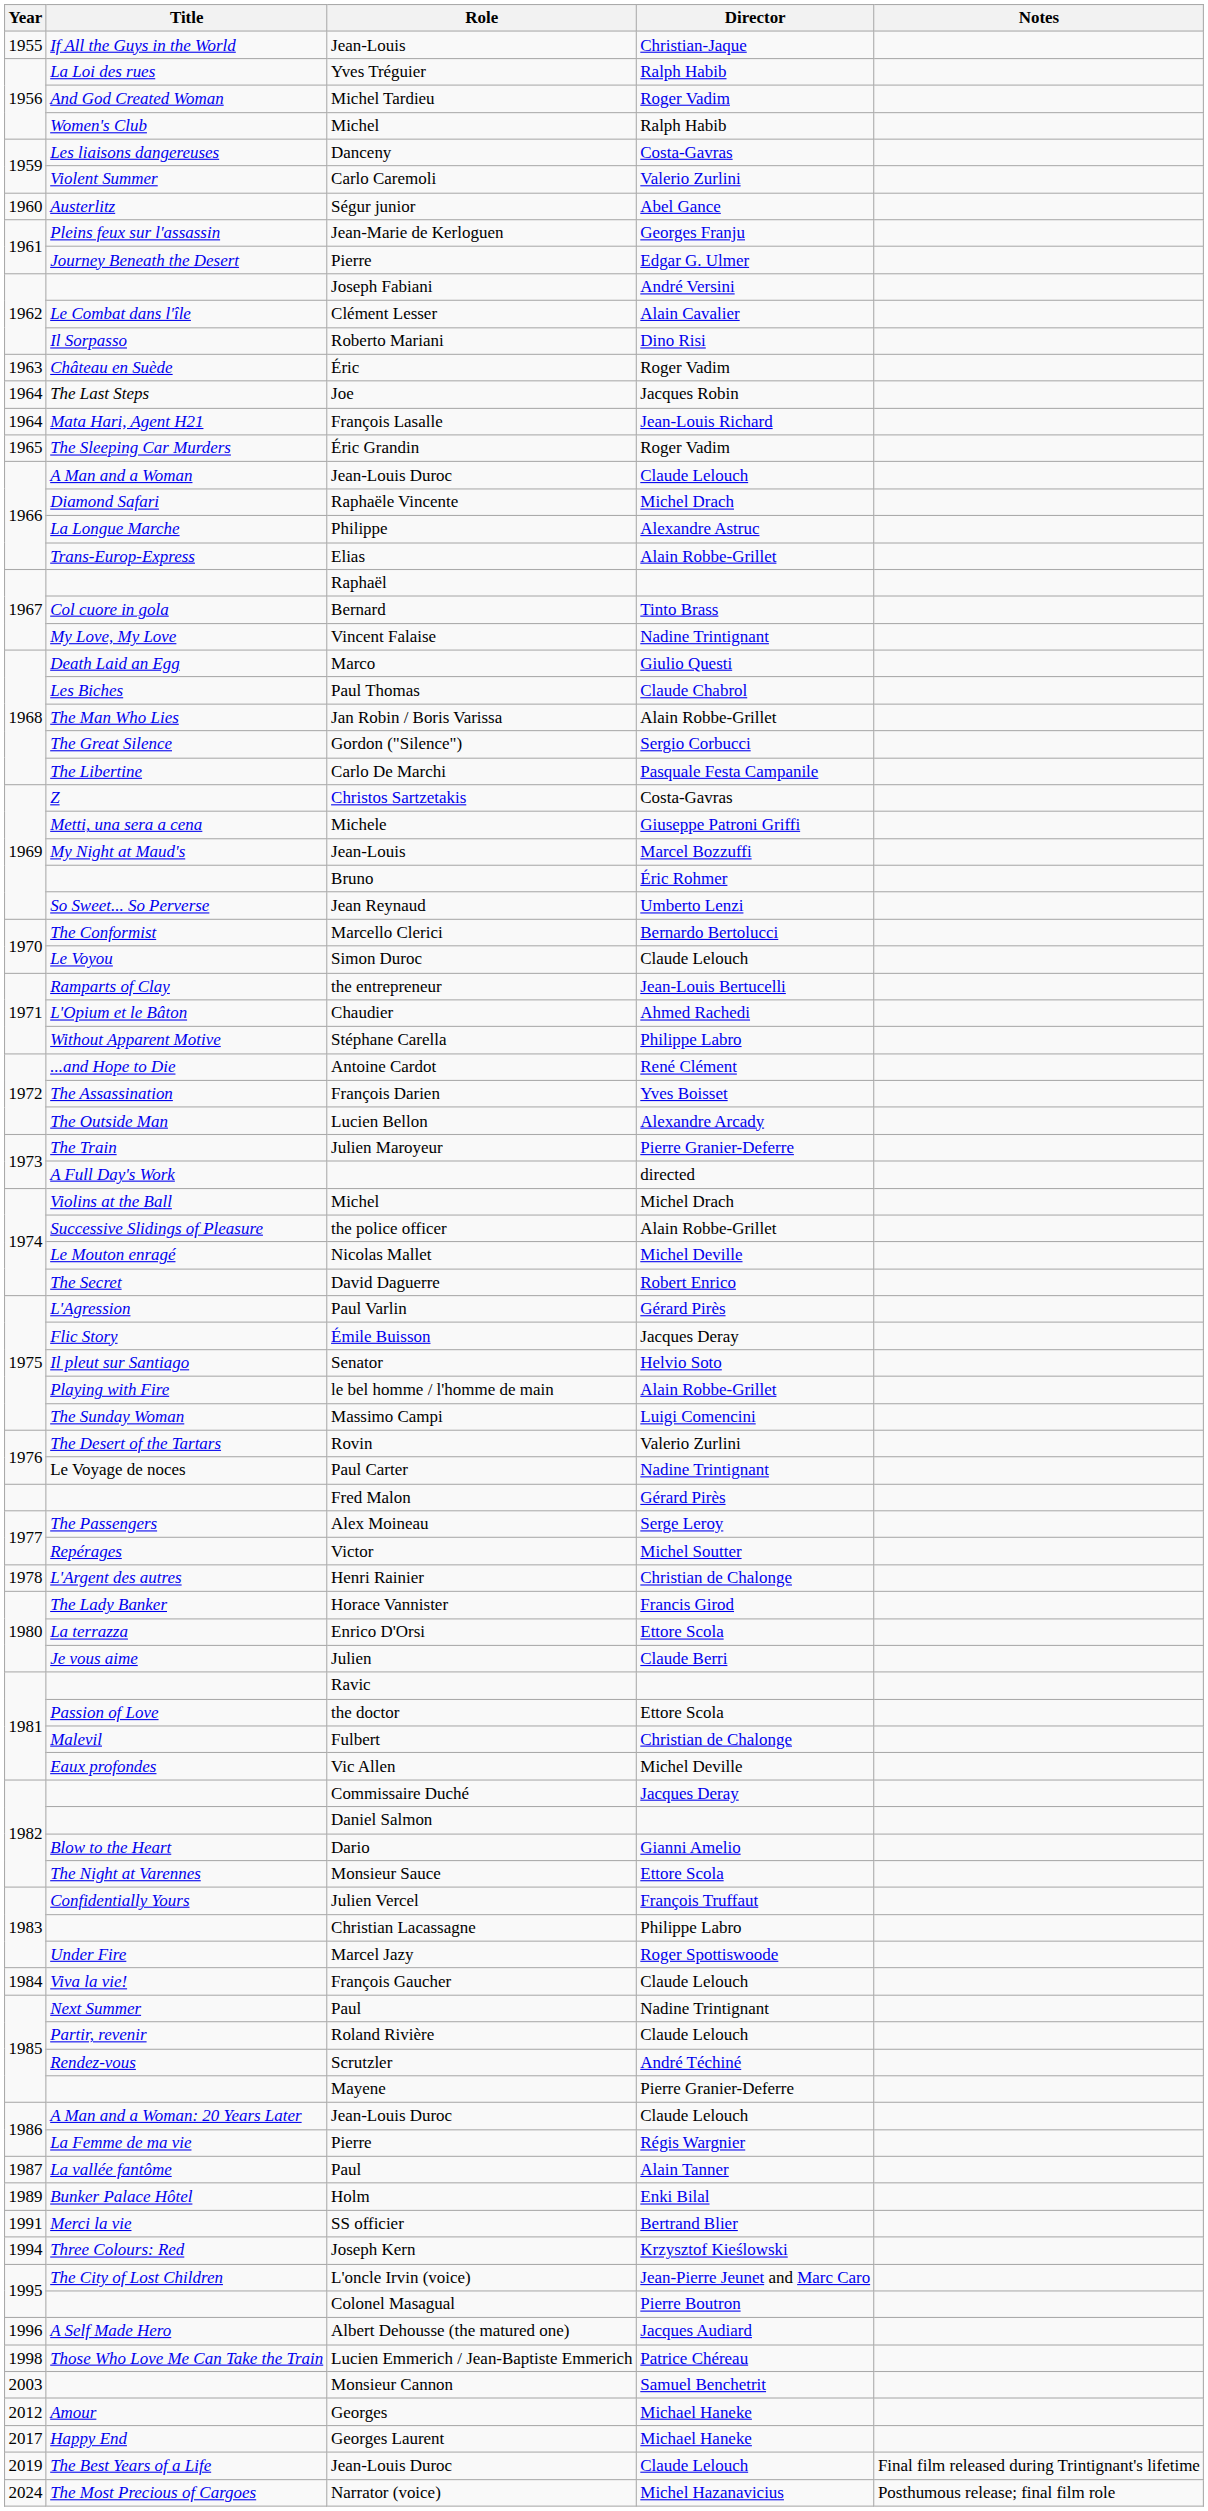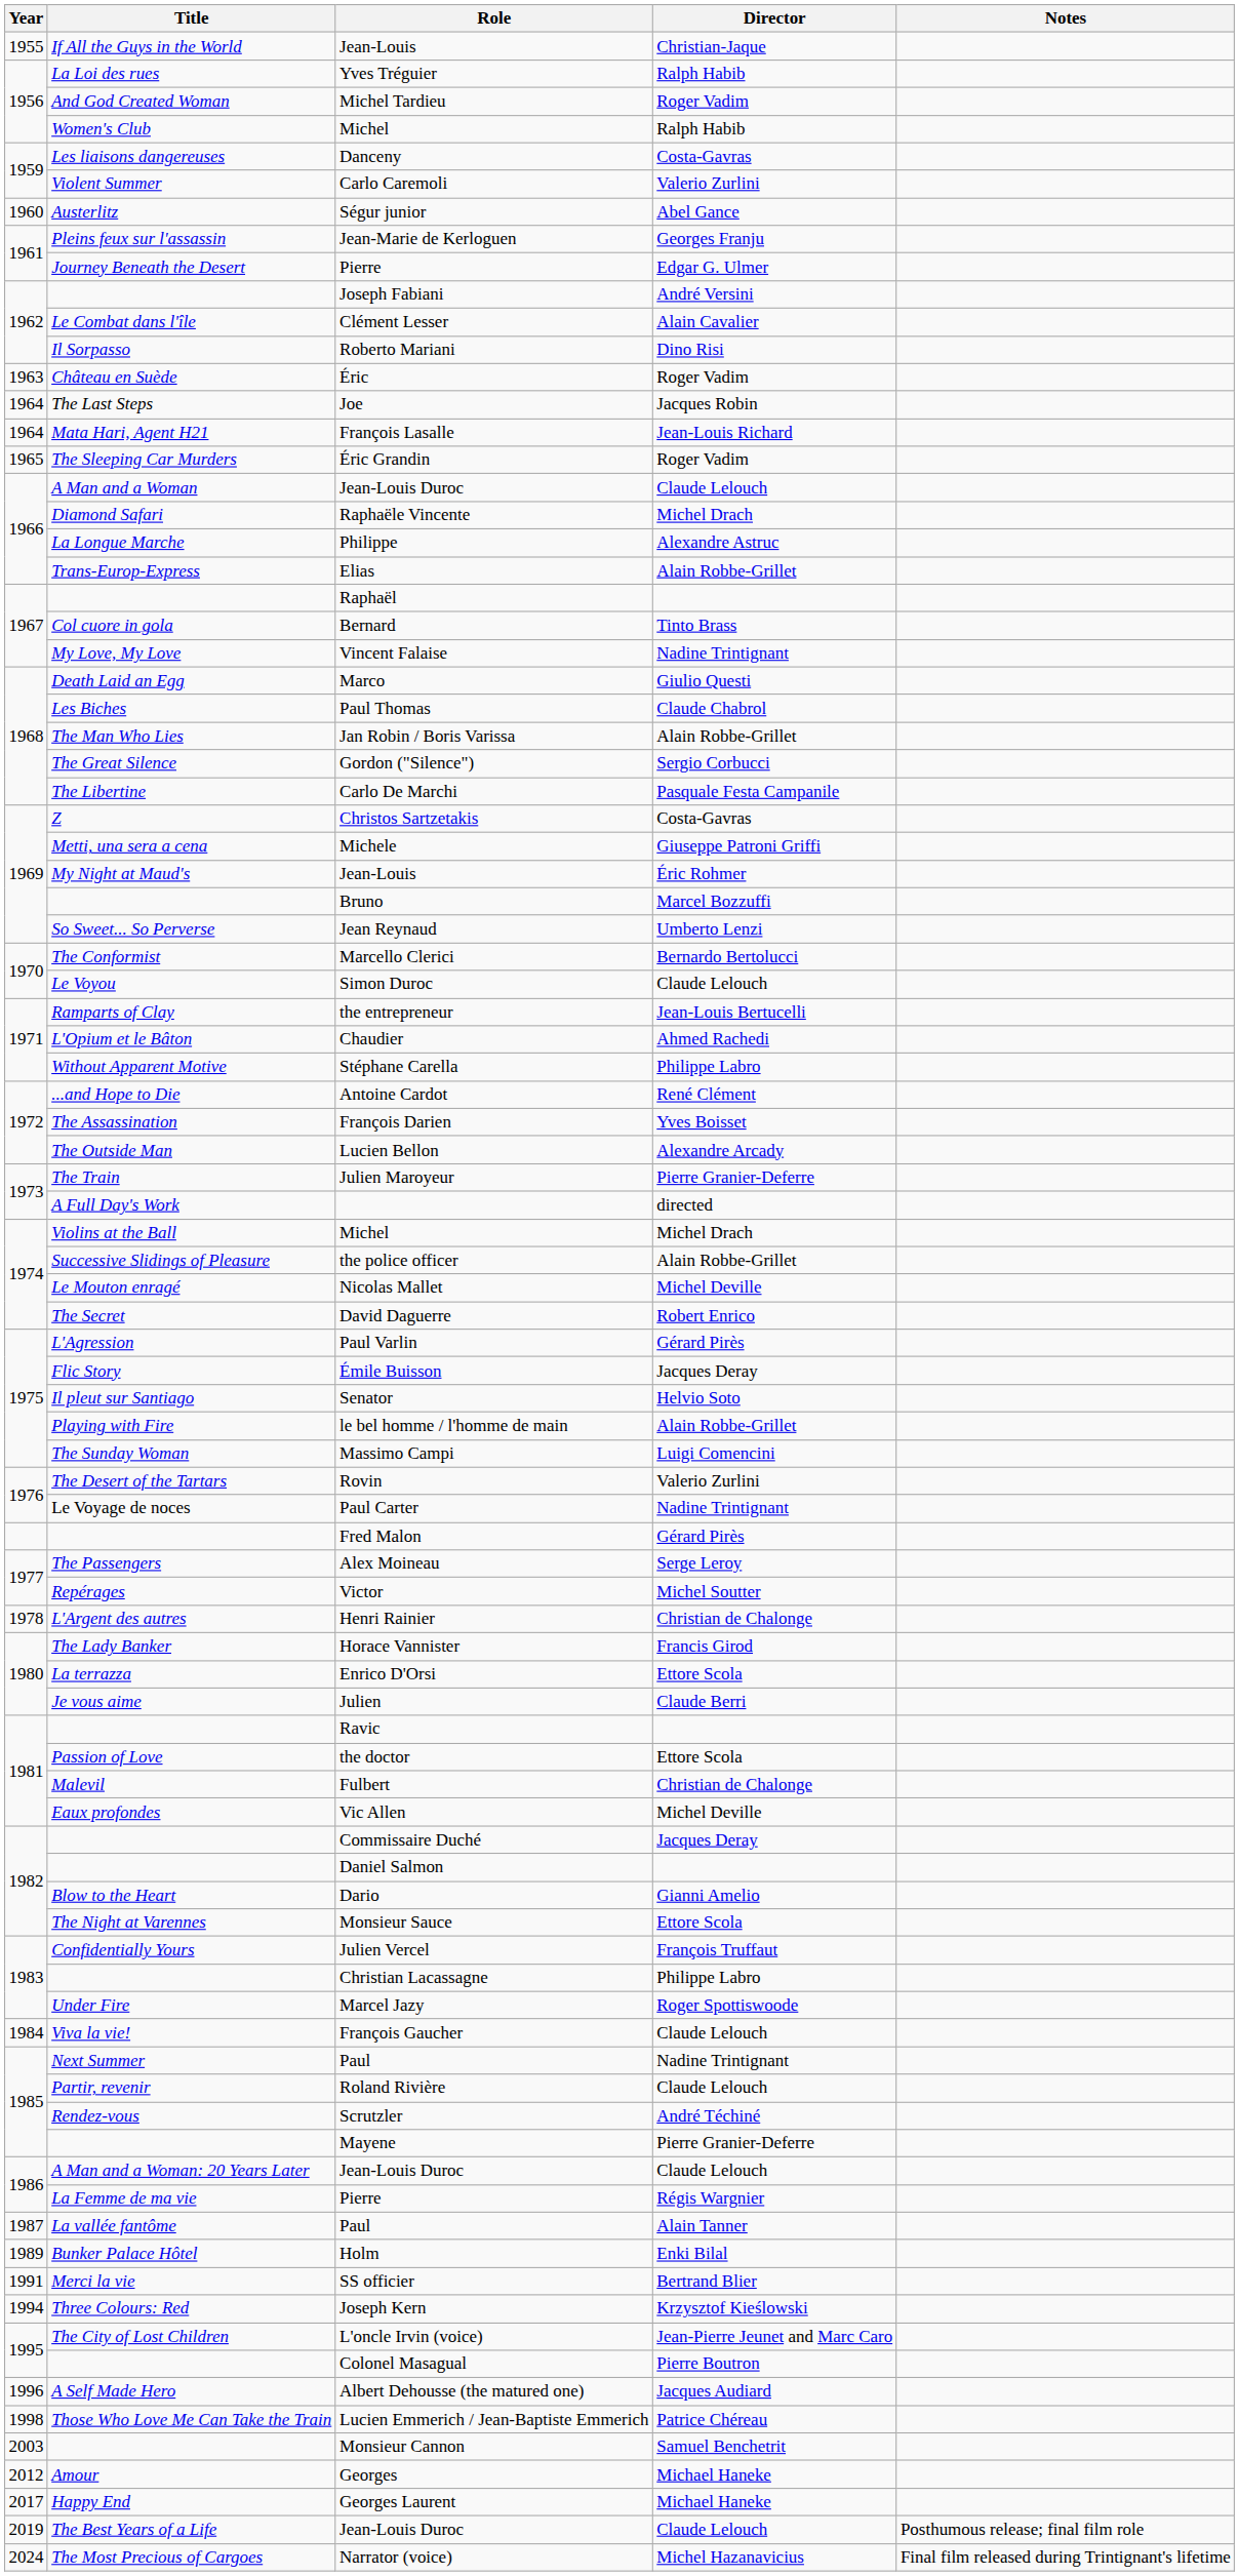My Night at Maud's / Jean-Louis | Director: Marcel Bozzuffi -> Éric Rohmer
Bruno | Director: Éric Rohmer -> Marcel Bozzuffi
The Best Years of a Life / Jean-Louis Duroc | Notes: Final film released during Trintignant's lifetime -> Posthumous release; final film role
Narrator (voice) | Notes: Posthumous release; final film role -> Final film released during Trintignant's lifetime
